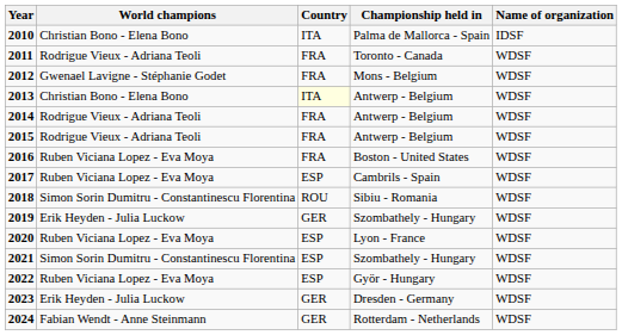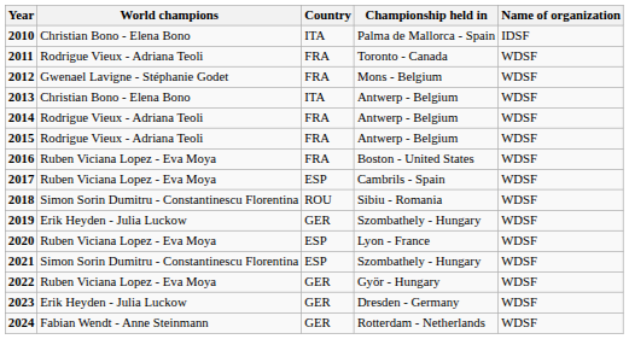2013 | Country: lightyellow background -> no background
2022 | Country: ESP -> GER
